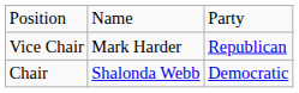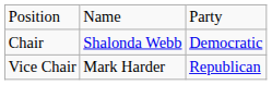rows swapped: Chair <-> Vice Chair
